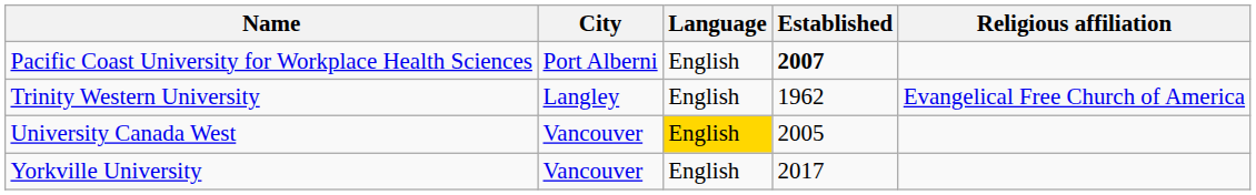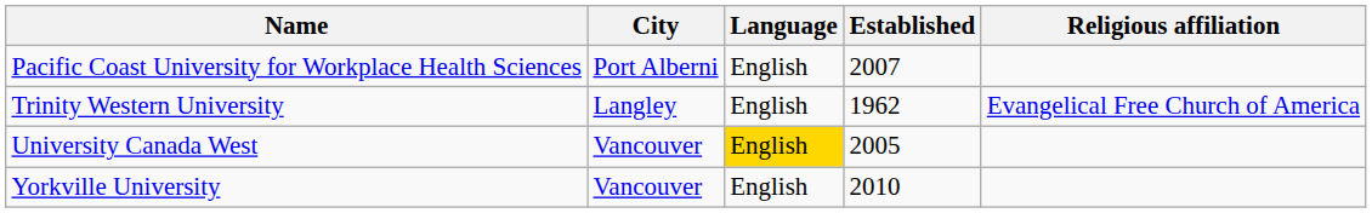Pacific Coast University for Workplace Health Sciences | Established: bold -> normal
Yorkville University | Established: 2017 -> 2010
